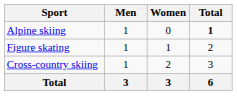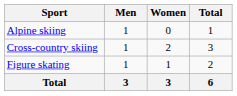Alpine skiing | Total: bold -> normal
rows swapped: Cross-country skiing <-> Figure skating
